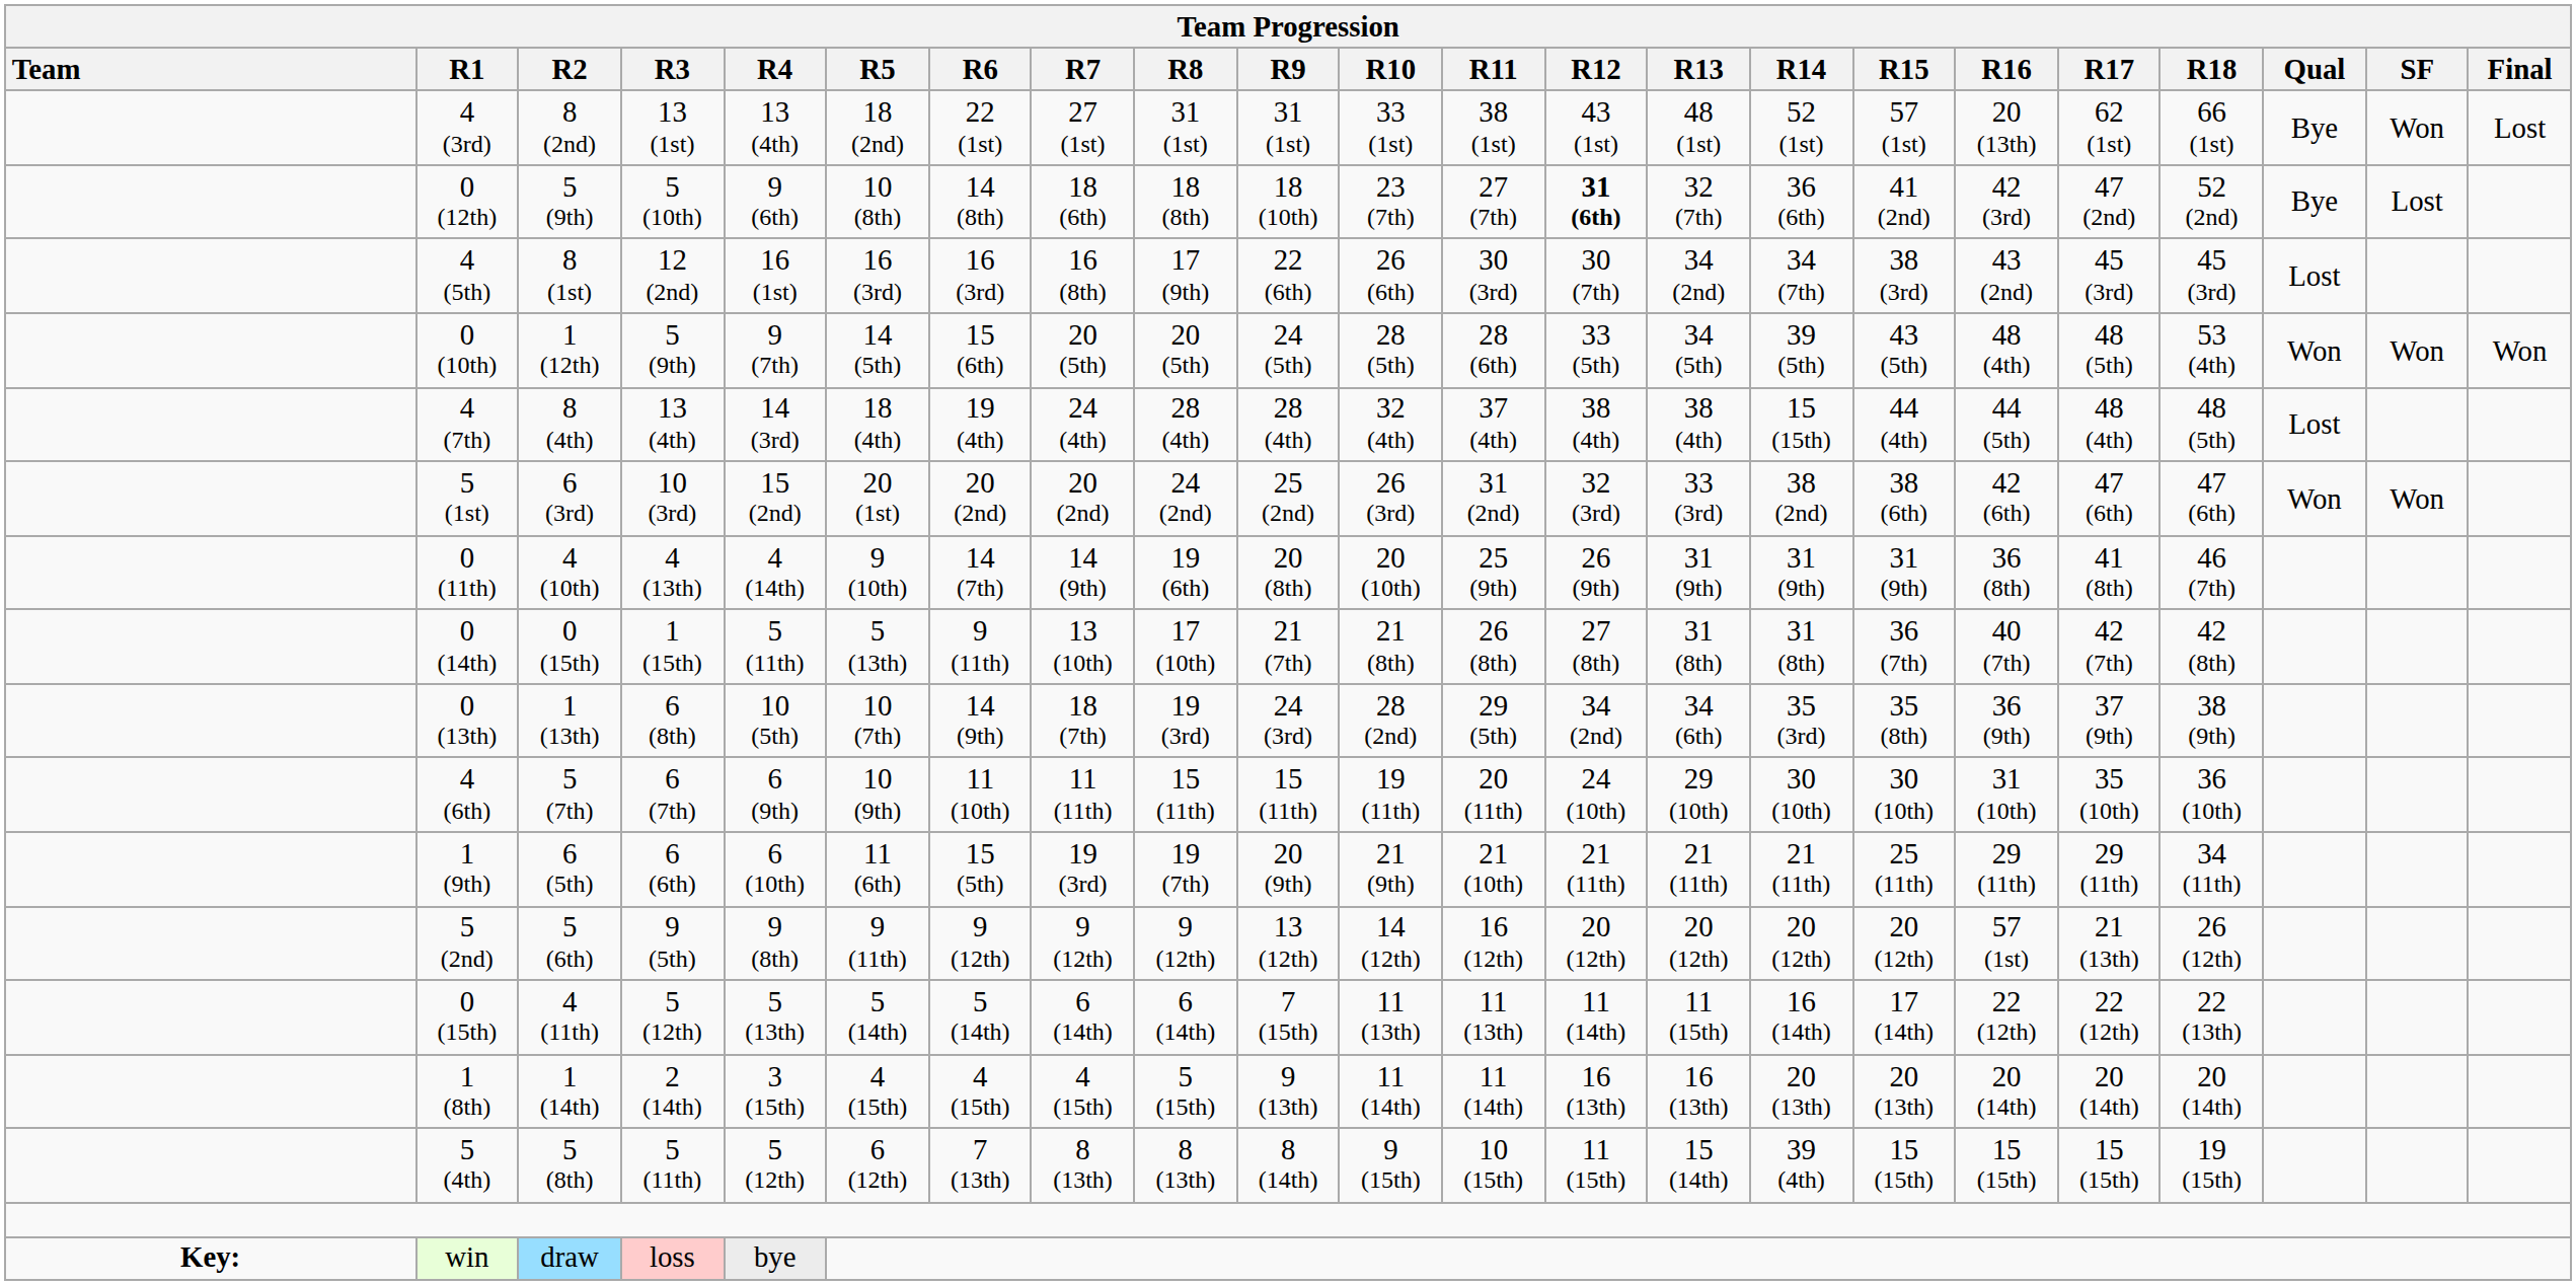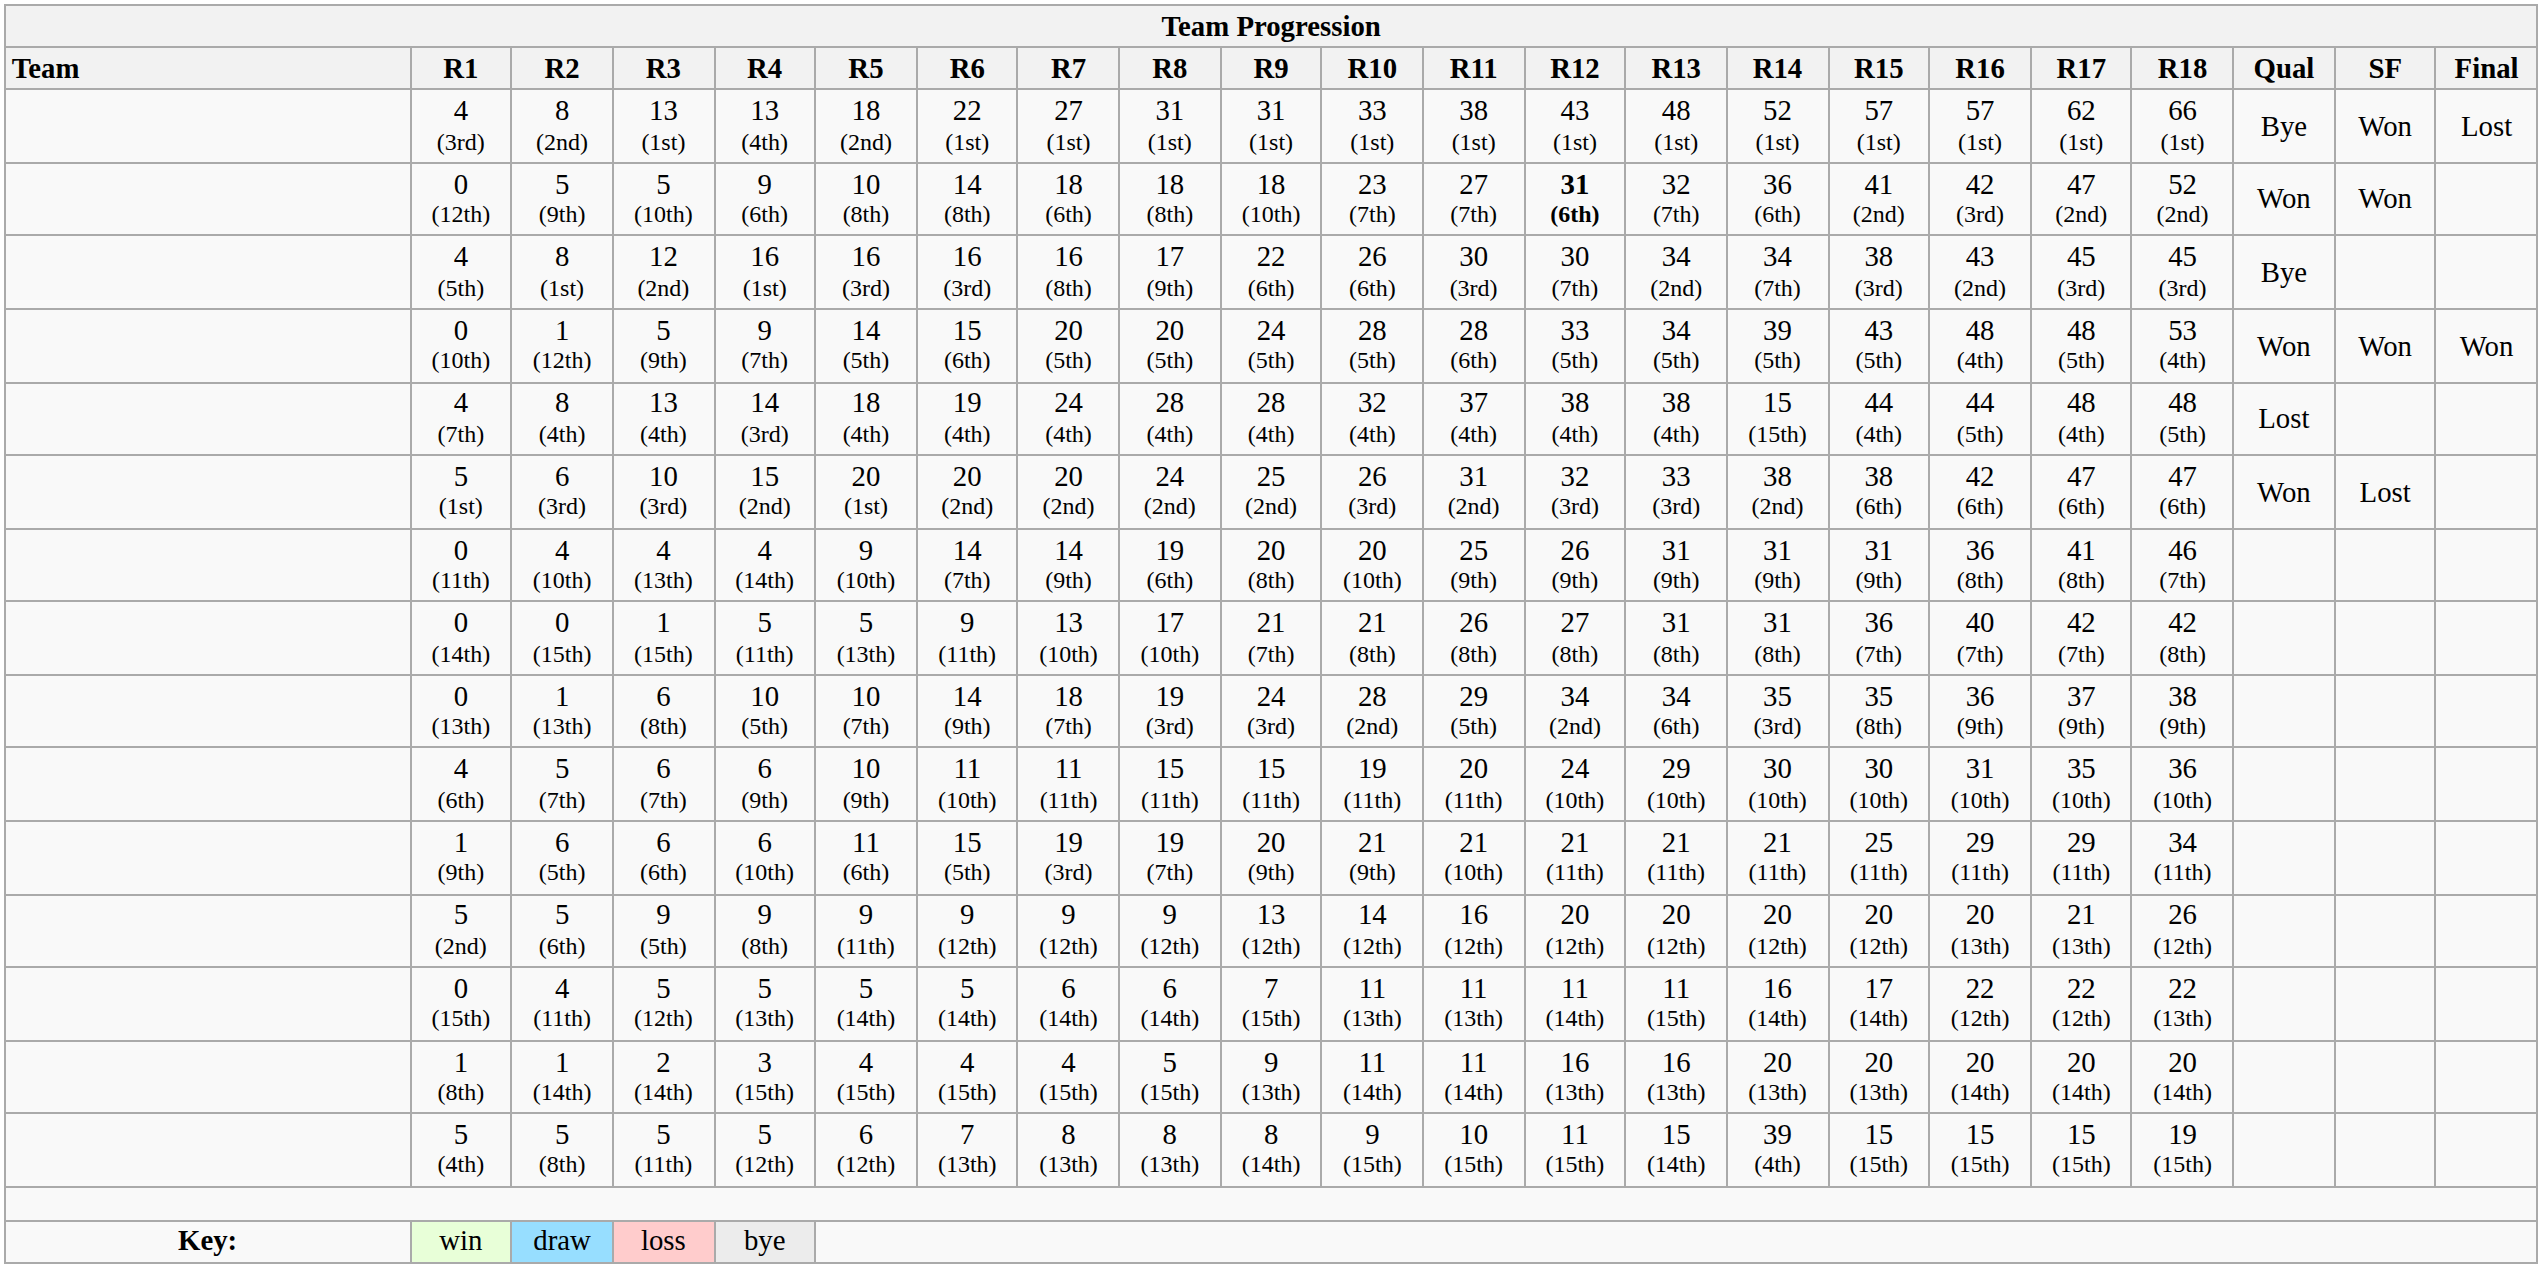4 (3rd) | Team Progression / R16: 20 (13th) -> 57 (1st)
0 (12th) | Team Progression / Qual: Bye -> Won
0 (12th) | Team Progression / SF: Lost -> Won
4 (5th) | Team Progression / Qual: Lost -> Bye
5 (1st) | Team Progression / SF: Won -> Lost
5 (2nd) | Team Progression / R16: 57 (1st) -> 20 (13th)
